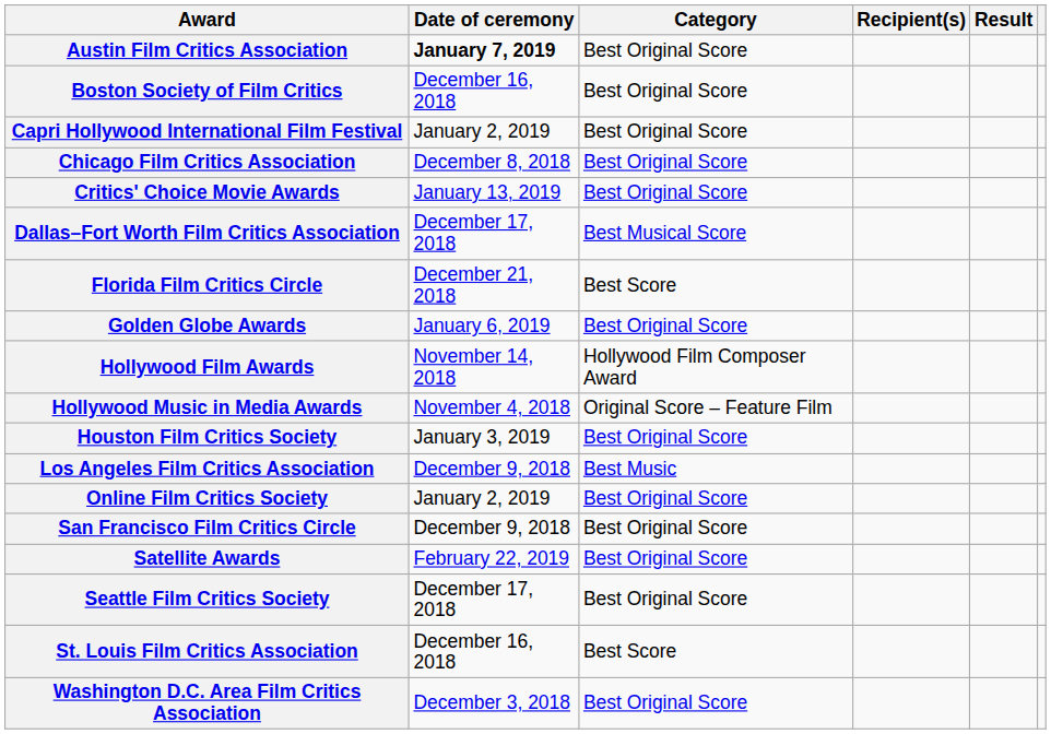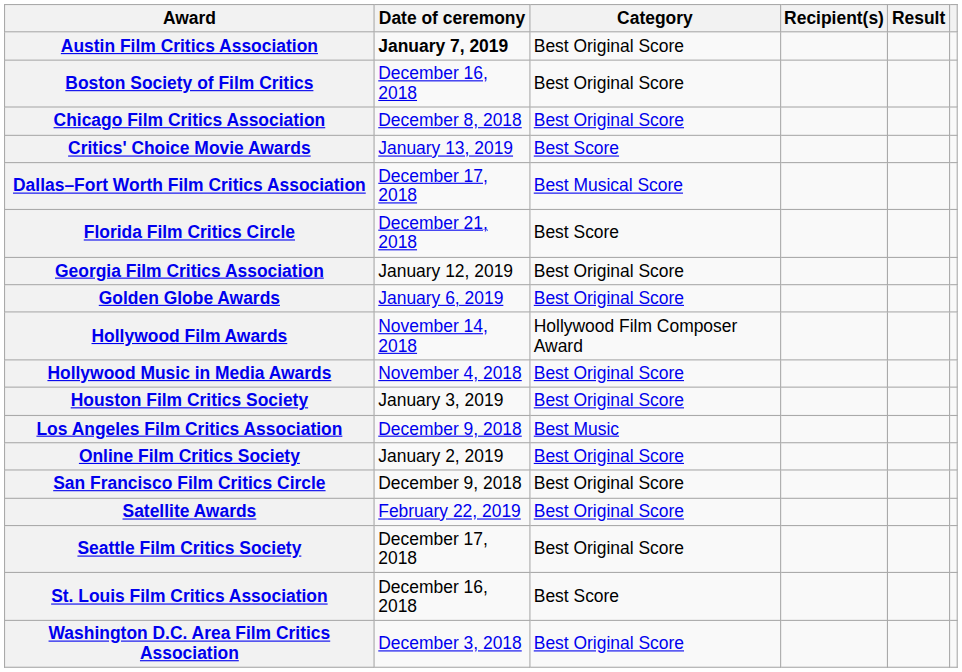- row: Capri Hollywood International Film Festival | January 2, 2019 | Best Original Score
Critics' Choice Movie Awards | Category: Best Original Score -> Best Score
+ row: Georgia Film Critics Association | January 12, 2019 | Best Original Score
Hollywood Music in Media Awards | Category: Original Score – Feature Film -> Best Original Score
